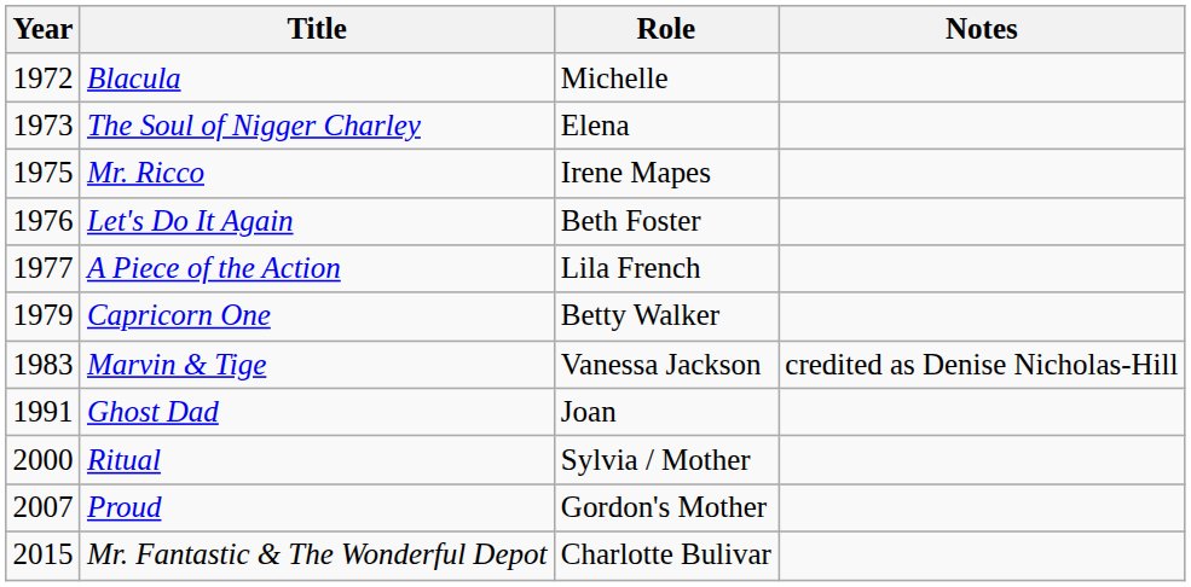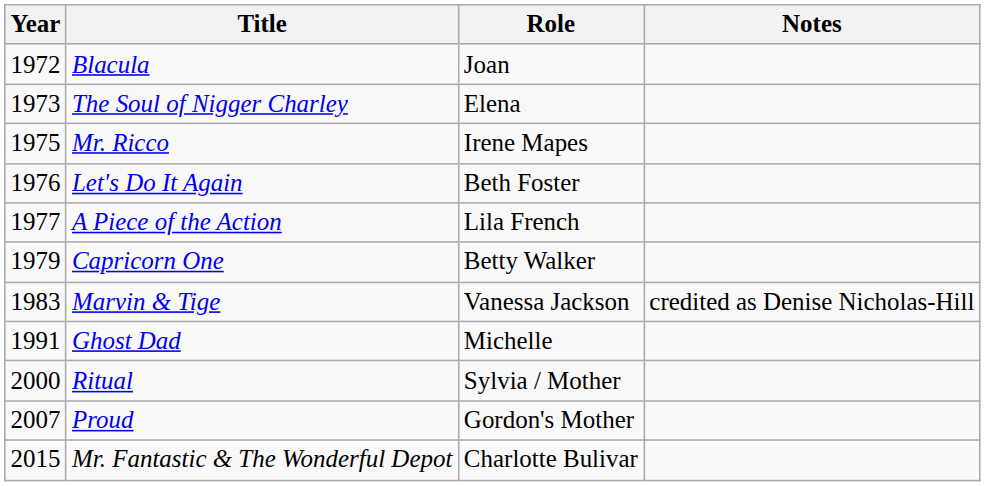Blacula | Role: Michelle -> Joan
Ghost Dad | Role: Joan -> Michelle
